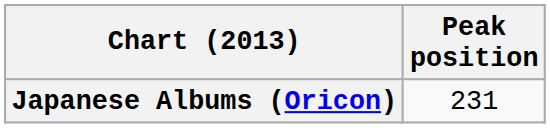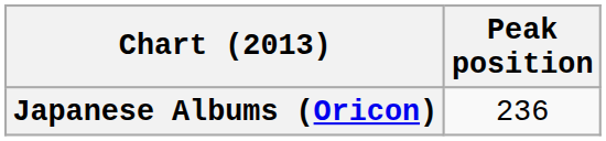Japanese Albums (Oricon) | Peak position: 231 -> 236
